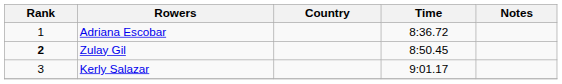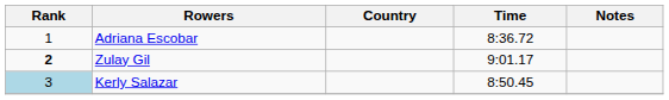Zulay Gil | Time: 8:50.45 -> 9:01.17
Kerly Salazar | Rank: no background -> lightblue background
Kerly Salazar | Time: 9:01.17 -> 8:50.45
